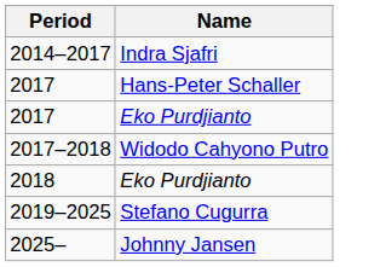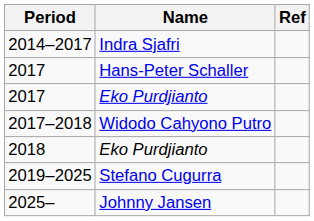+ column: Ref
